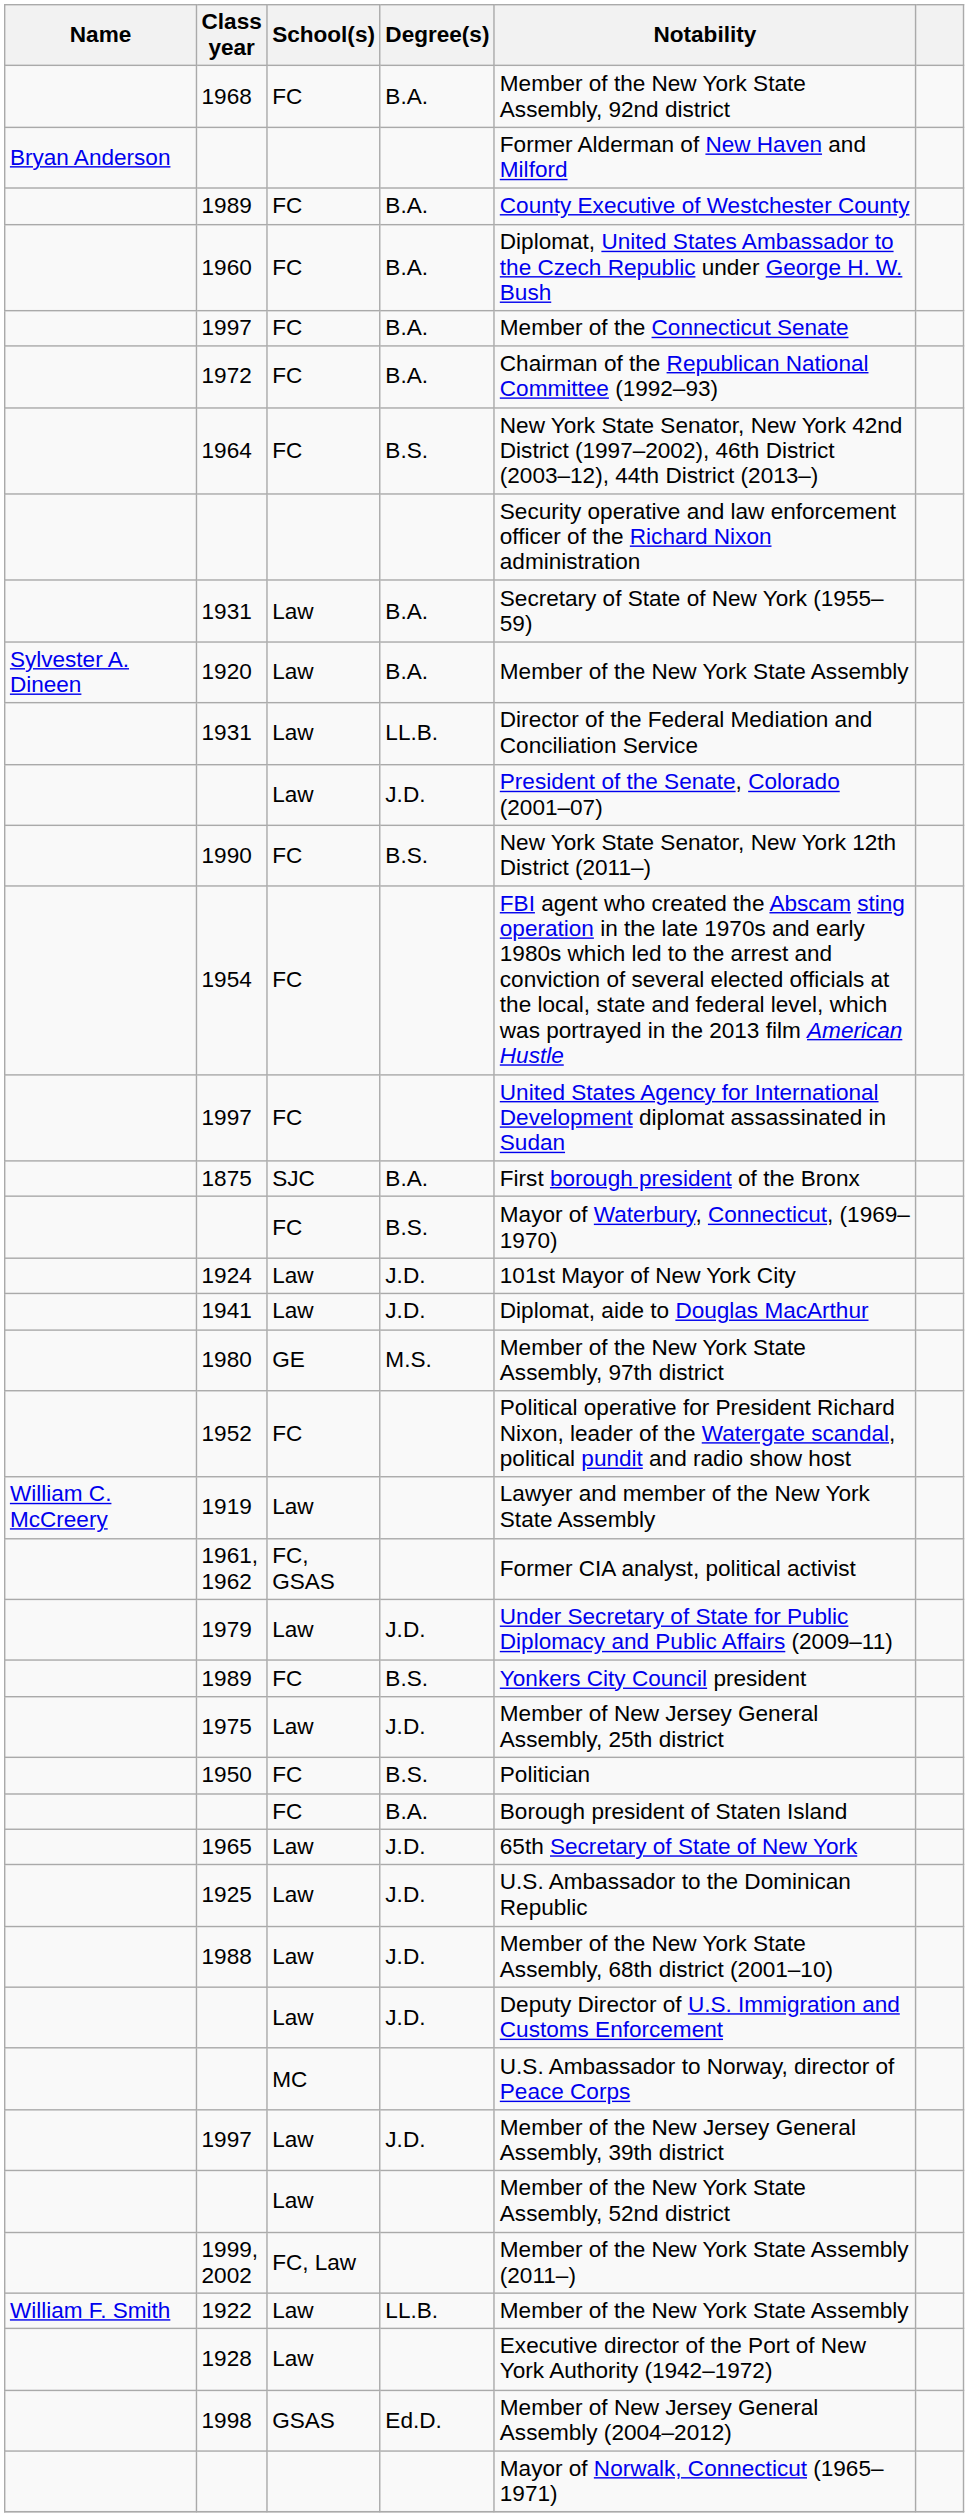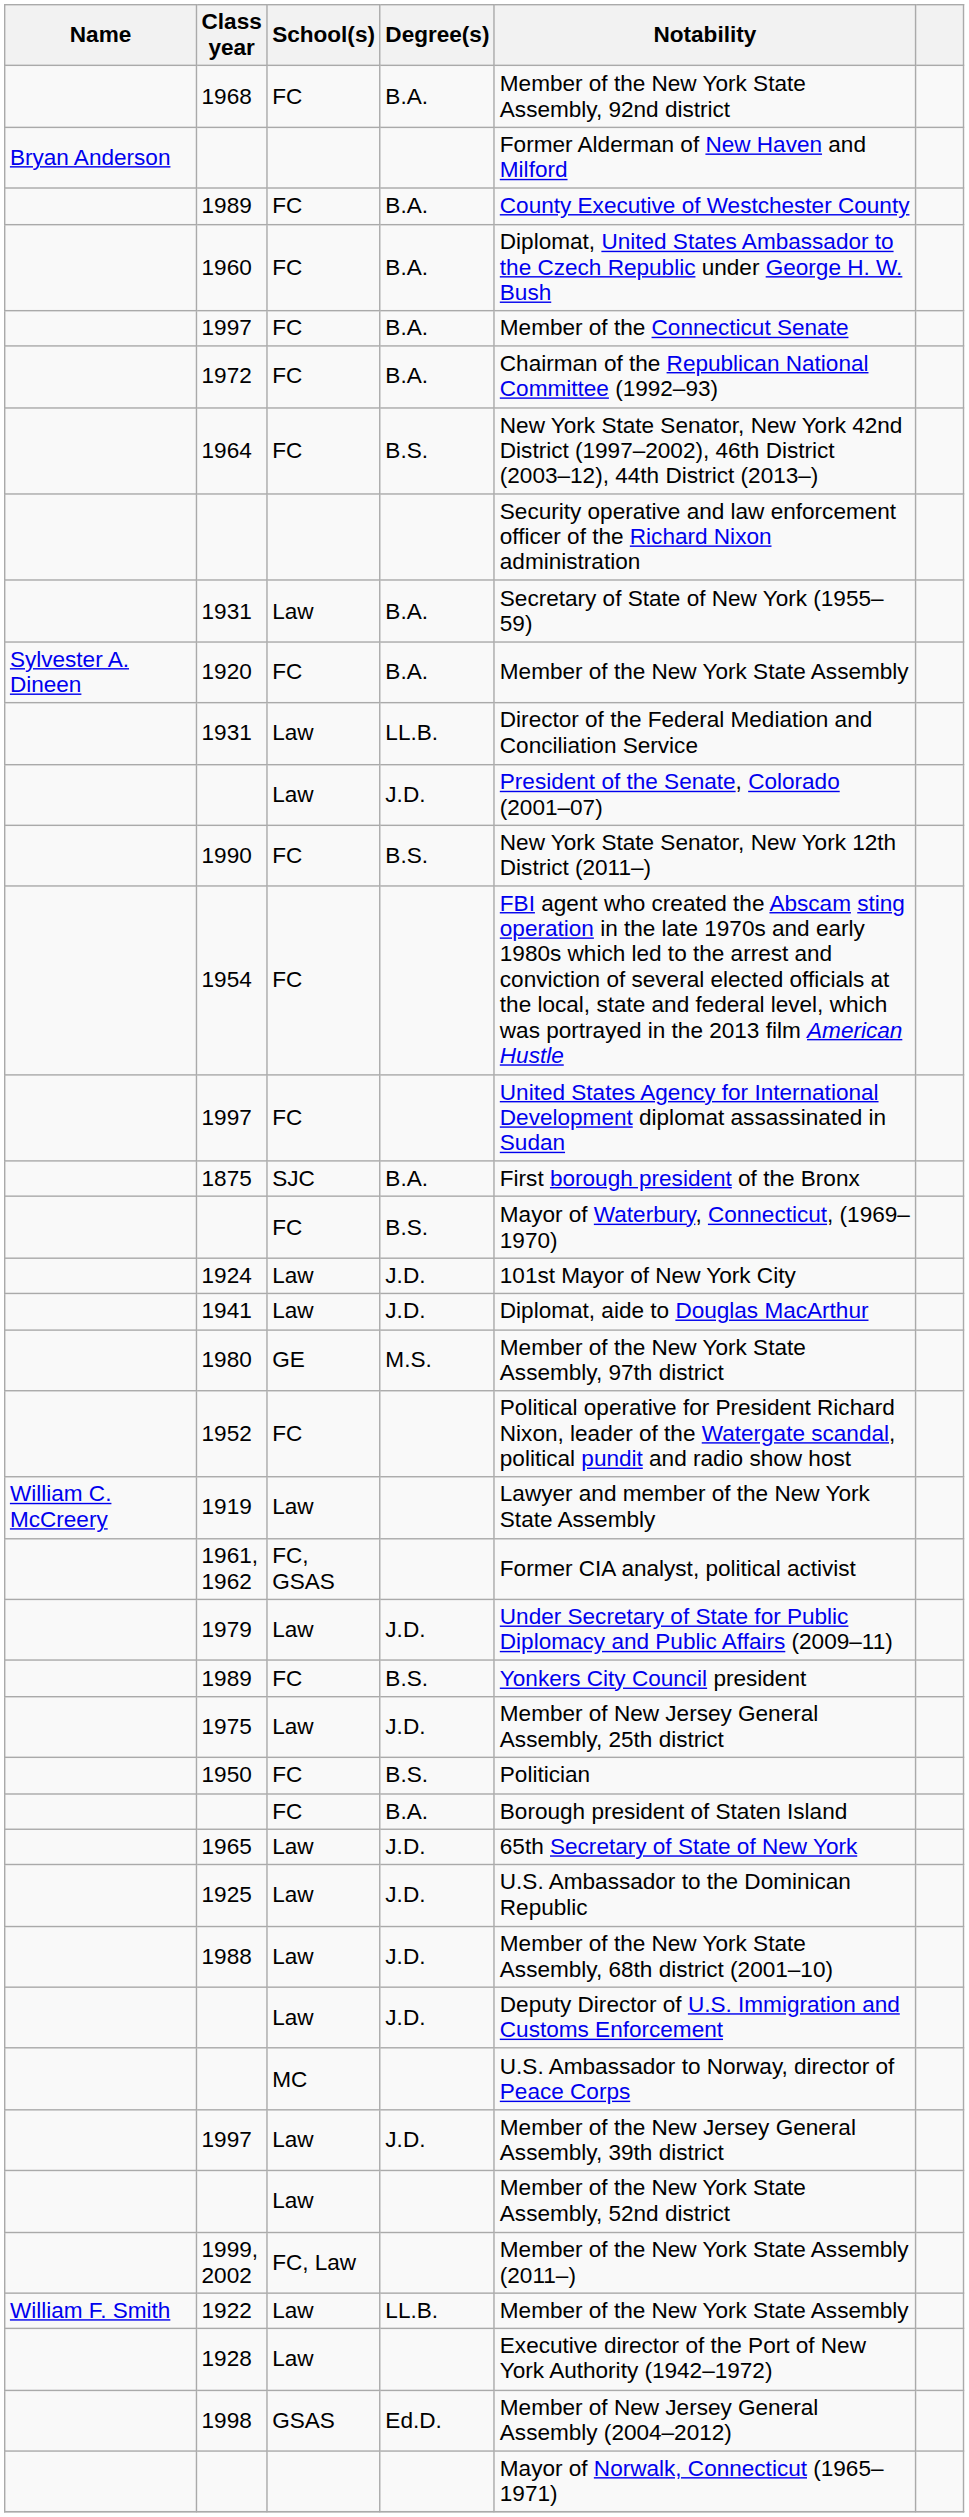1920 | School(s): Law -> FC
